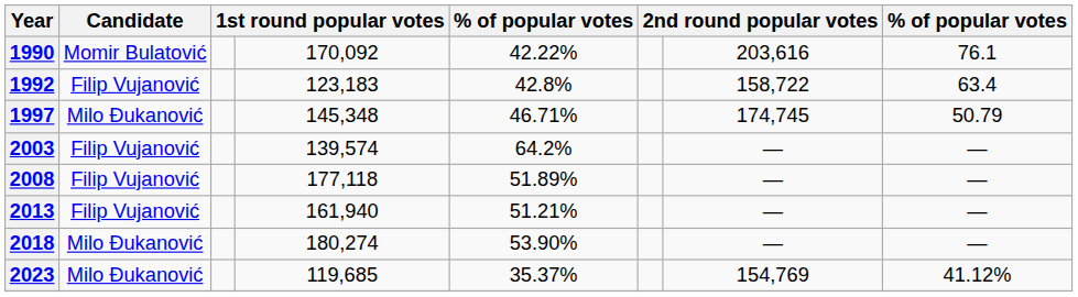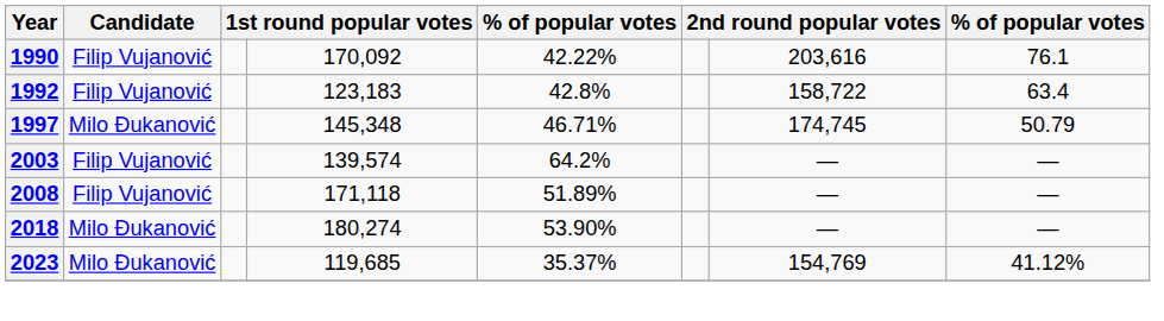1990 | Candidate: Momir Bulatović -> Filip Vujanović
2008 | column 4: 177,118 -> 171,118
- row: 2013 | Filip Vujanović | 161,940 | 51.21% | — | —
